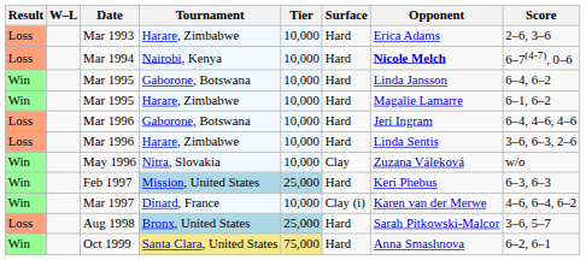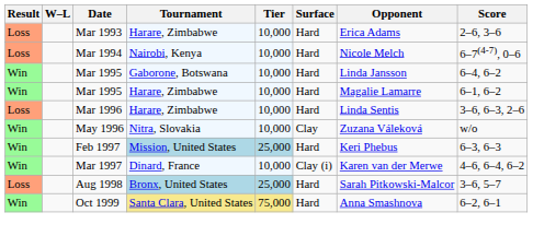Mar 1994 | Opponent: bold -> normal
- row: Loss | Mar 1996 | Gaborone, Botswana | 10,000 | Hard | Jeri Ingram | 6–4, 4–6, 4–6
